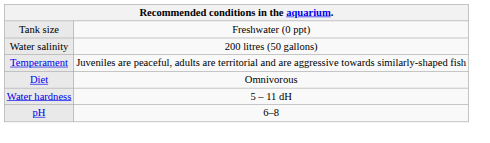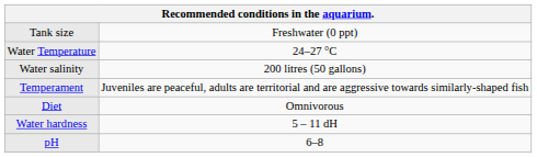+ row: Water Temperature | 24–27 °C
